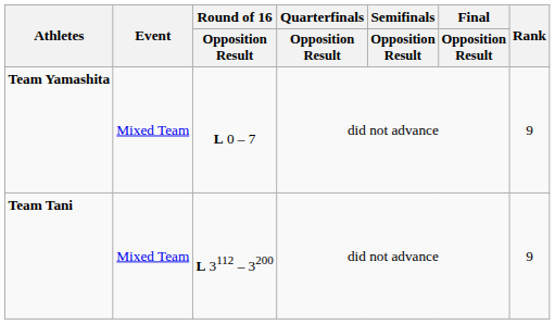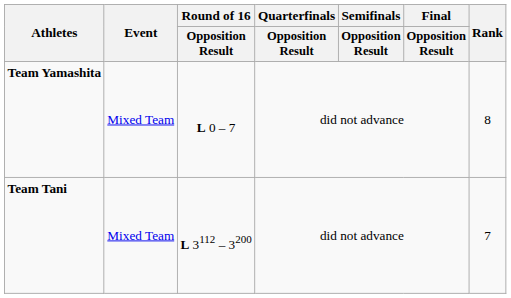Team Yamashita | Rank: 9 -> 8
Team Tani | Rank: 9 -> 7
